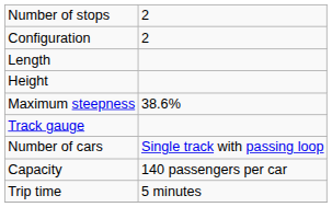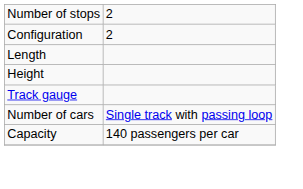- row: Maximum steepness | 38.6%
- row: Trip time | 5 minutes
